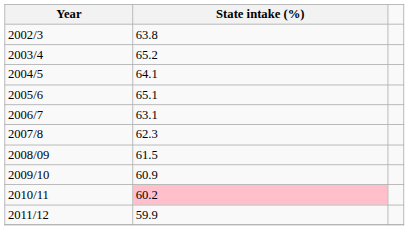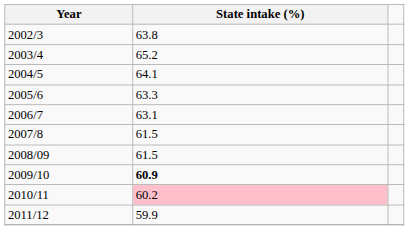2005/6 | State intake (%): 65.1 -> 63.3
2007/8 | State intake (%): 62.3 -> 61.5
2009/10 | State intake (%): normal -> bold
